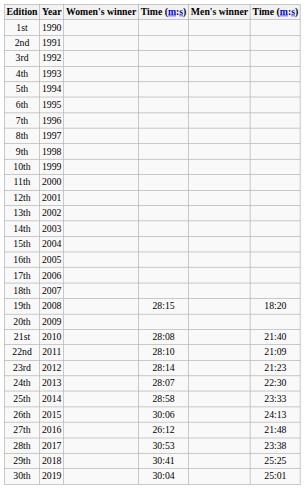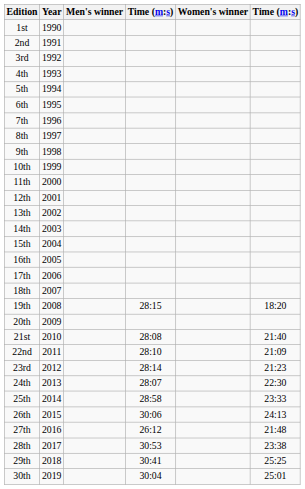columns swapped: Men's winner <-> Women's winner
